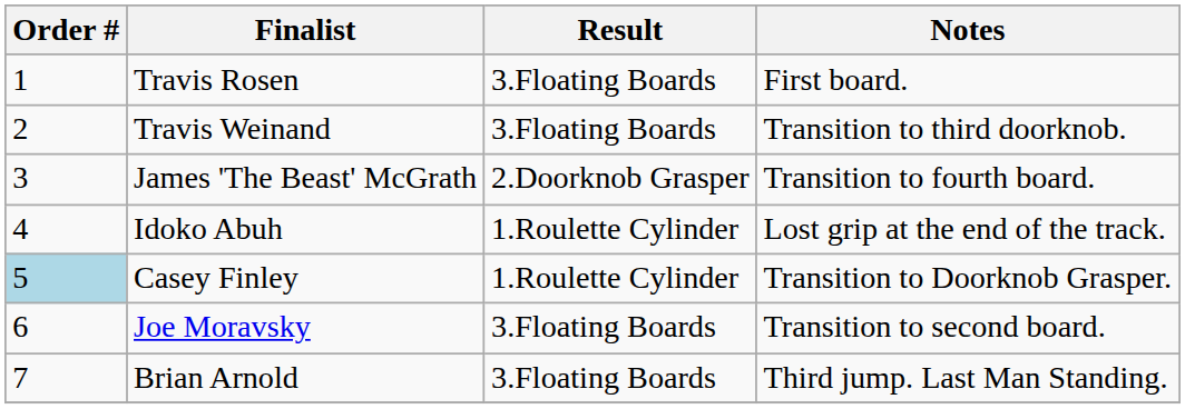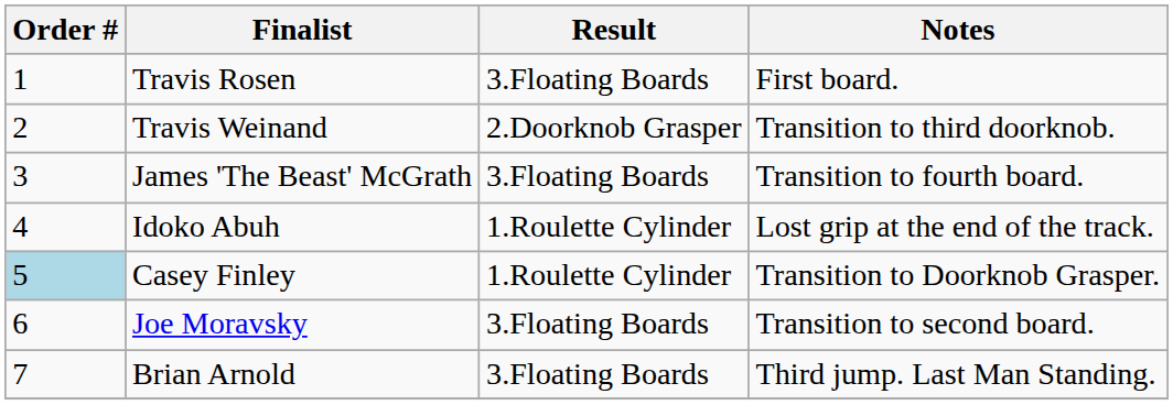Travis Weinand | Result: 3.Floating Boards -> 2.Doorknob Grasper
James 'The Beast' McGrath | Result: 2.Doorknob Grasper -> 3.Floating Boards
